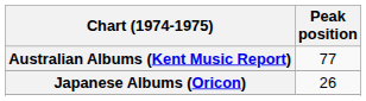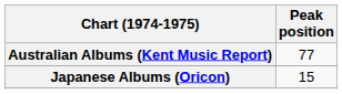Japanese Albums (Oricon) | Peak position: 26 -> 15
